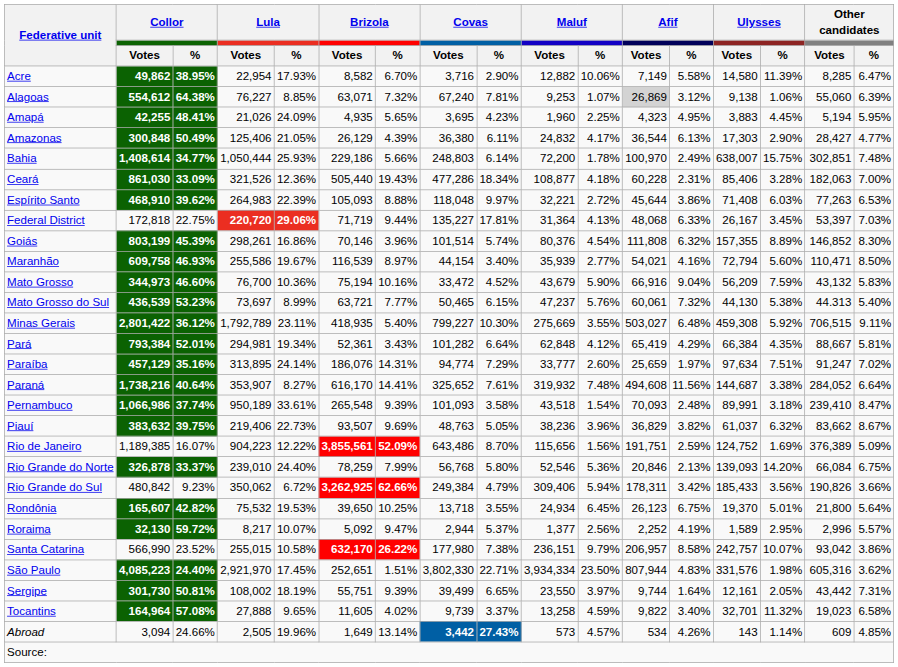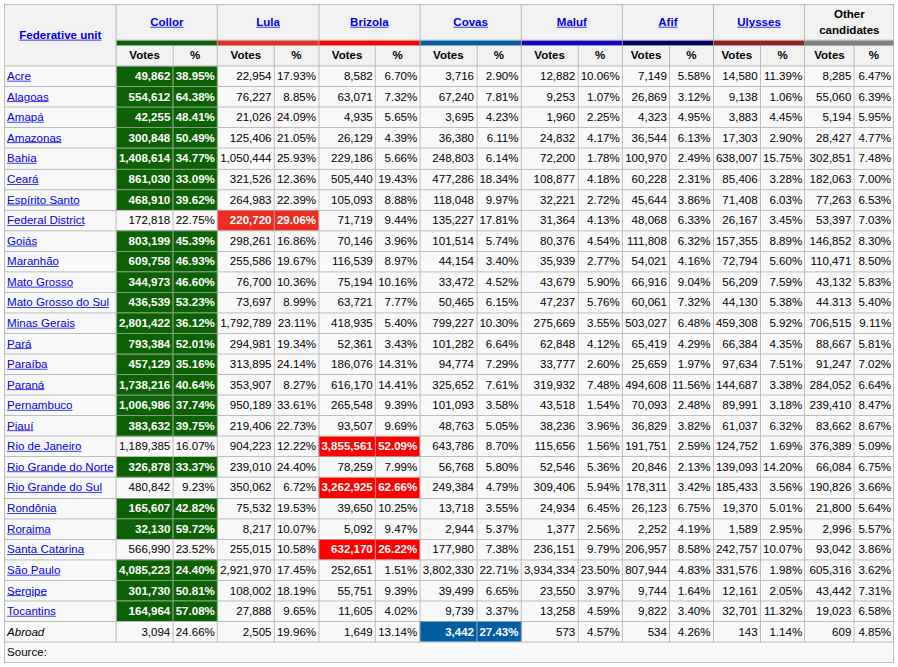Alagoas | Afif / Votes: lightgrey background -> no background
Pernambuco | Collor / Votes: 1,066,986 -> 1,006,986
Rio de Janeiro | Covas / Votes: 643,486 -> 643,786
